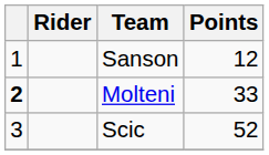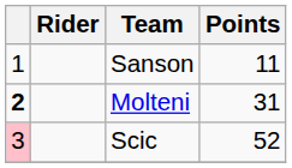Sanson | Points: 12 -> 11
Molteni | Points: 33 -> 31
Scic | column 1: no background -> pink background
